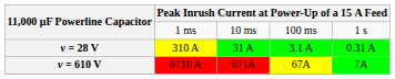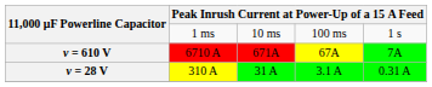rows swapped: v = 28 V <-> v = 610 V
